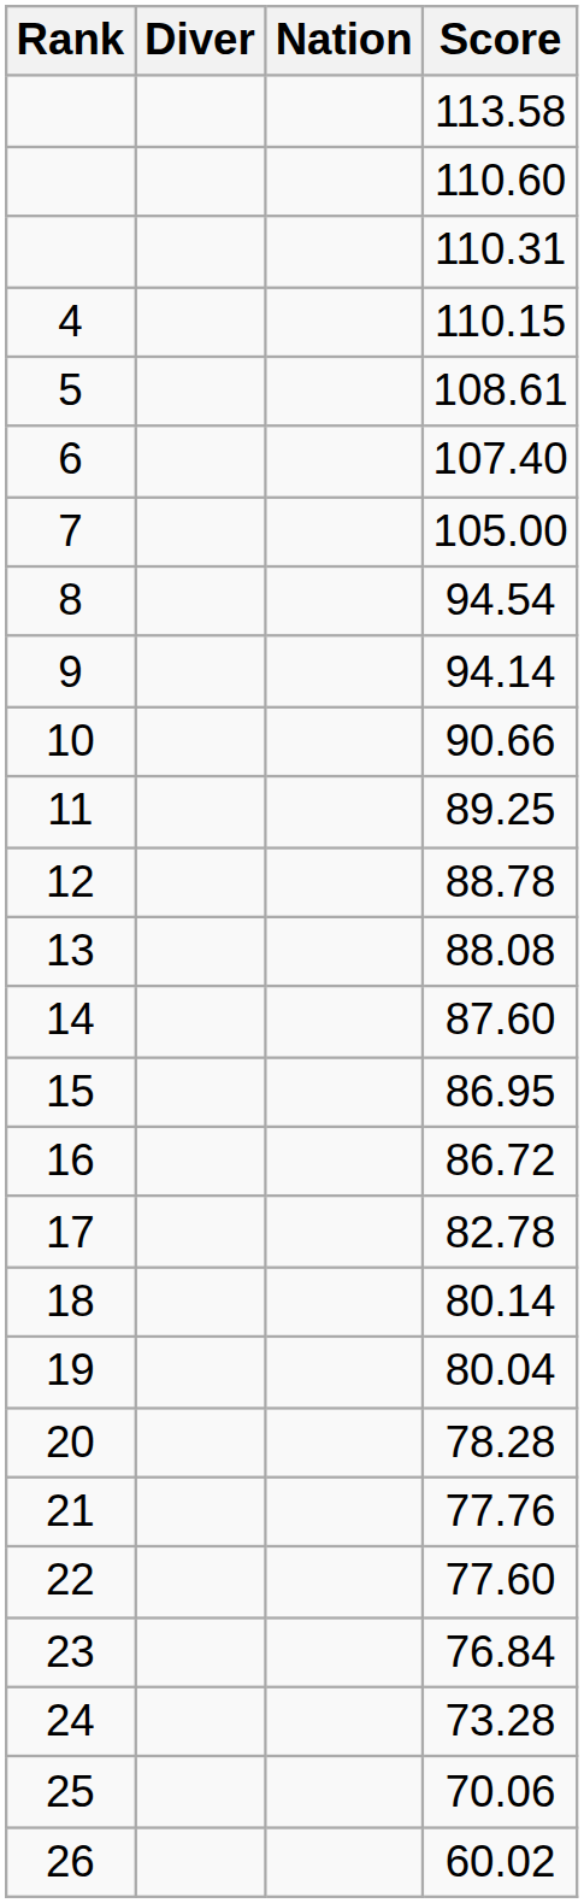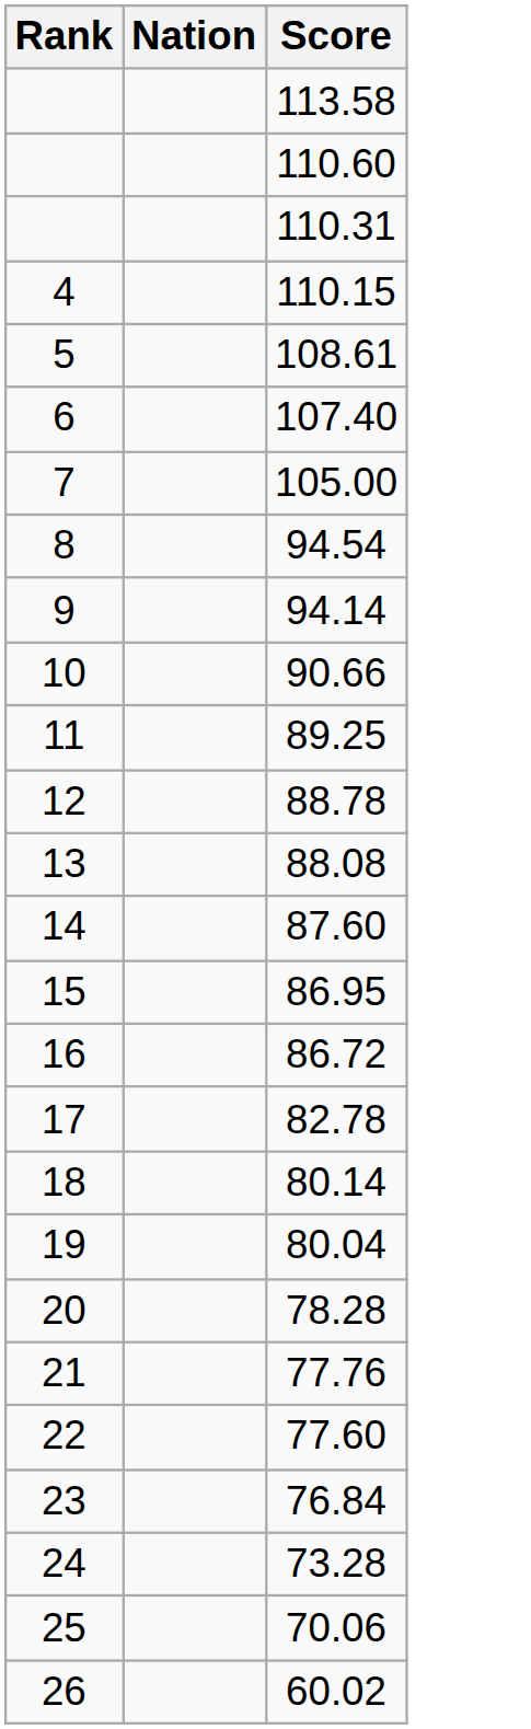- column: Diver
